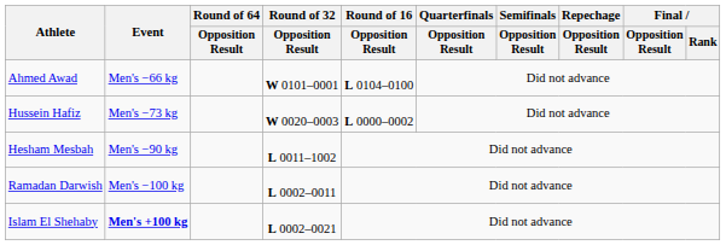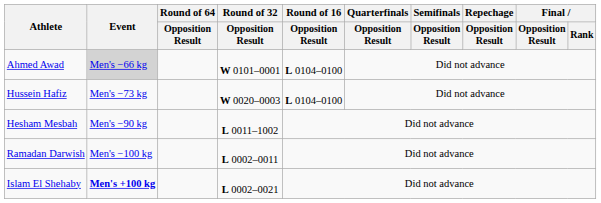Ahmed Awad | Event: no background -> lightgrey background
Hussein Hafiz | Round of 16 / Opposition Result: L 0000–0002 -> L 0104–0100
